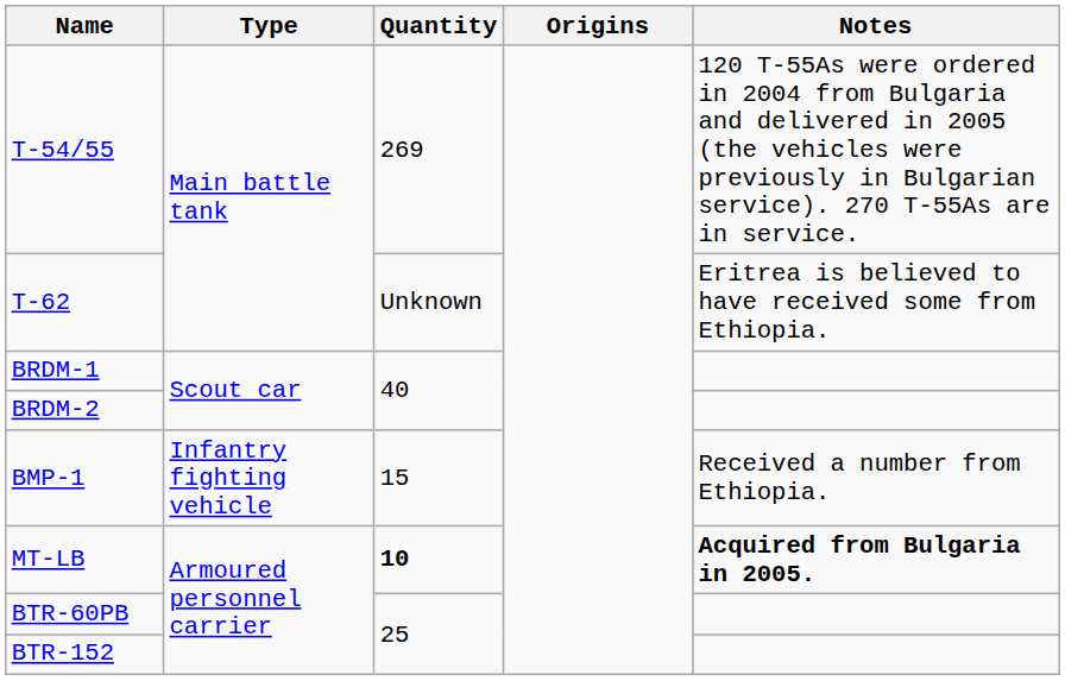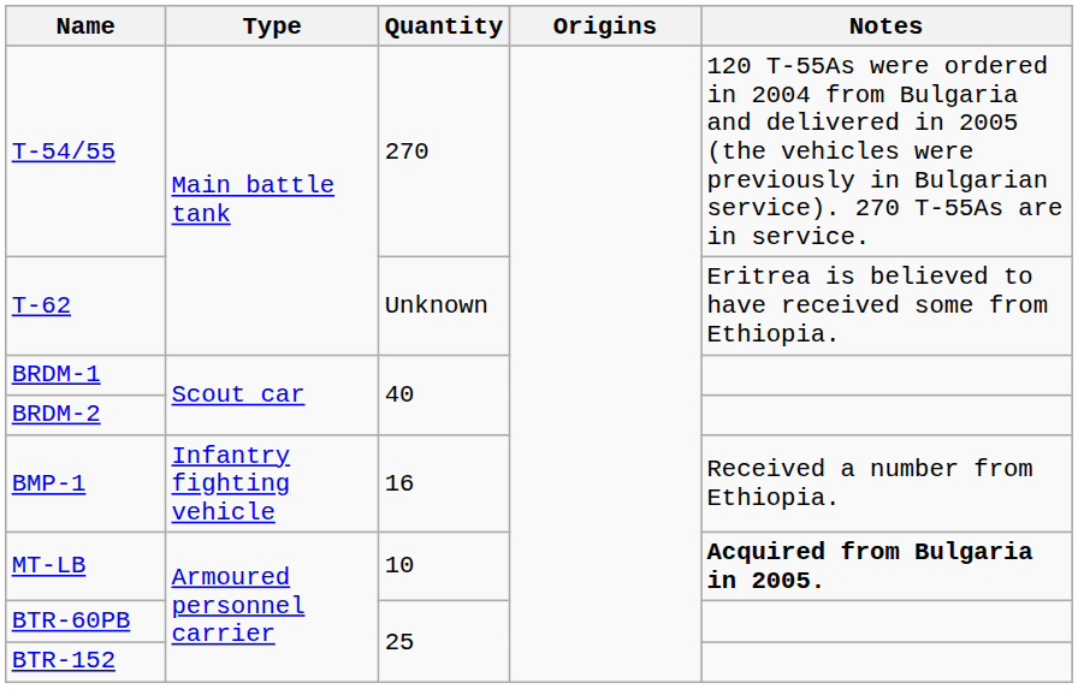T-54/55 | Quantity: 269 -> 270
BMP-1 | Quantity: 15 -> 16
MT-LB | Quantity: bold -> normal
